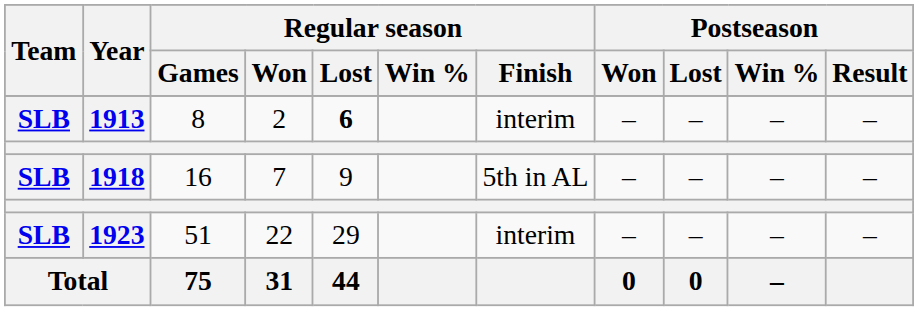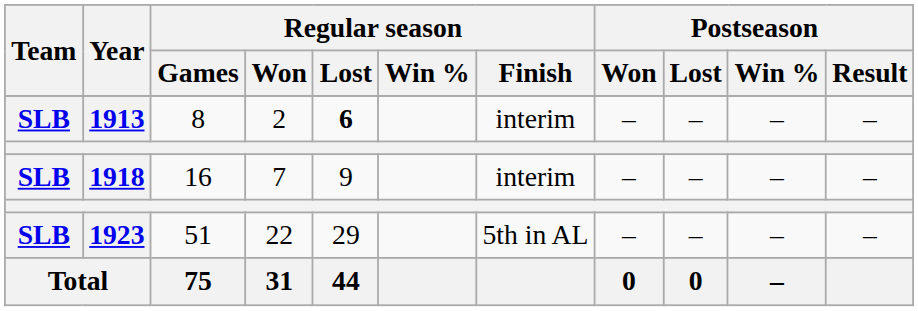1918 | Regular season / Finish: 5th in AL -> interim
1923 | Regular season / Finish: interim -> 5th in AL
